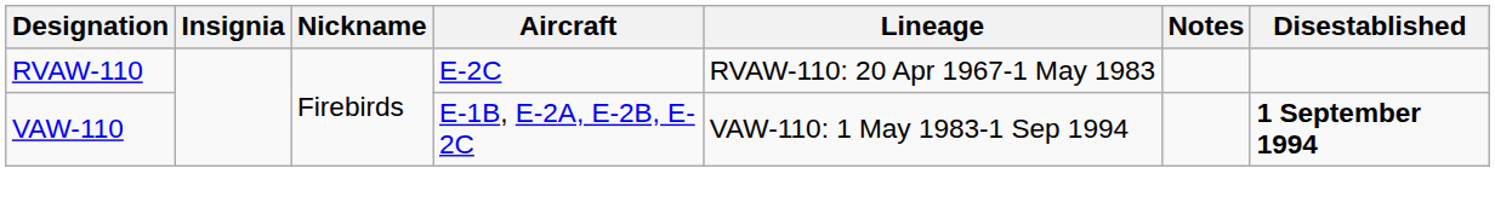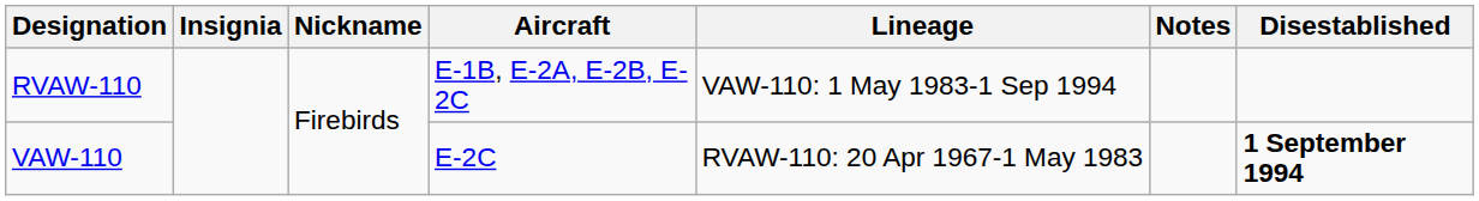RVAW-110 | Aircraft: E-2C -> E-1B, E-2A, E-2B, E-2C
RVAW-110 | Lineage: RVAW-110: 20 Apr 1967-1 May 1983 -> VAW-110: 1 May 1983-1 Sep 1994
VAW-110 | Aircraft: E-1B, E-2A, E-2B, E-2C -> E-2C
VAW-110 | Lineage: VAW-110: 1 May 1983-1 Sep 1994 -> RVAW-110: 20 Apr 1967-1 May 1983
